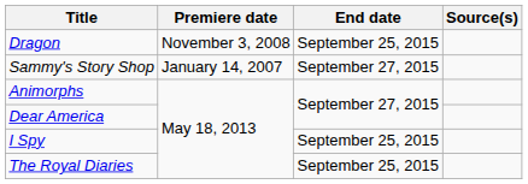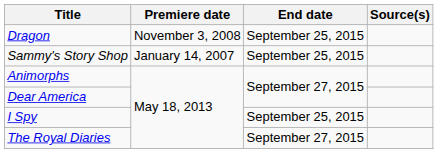Sammy's Story Shop | End date: September 27, 2015 -> September 25, 2015
The Royal Diaries | End date: September 25, 2015 -> September 27, 2015
